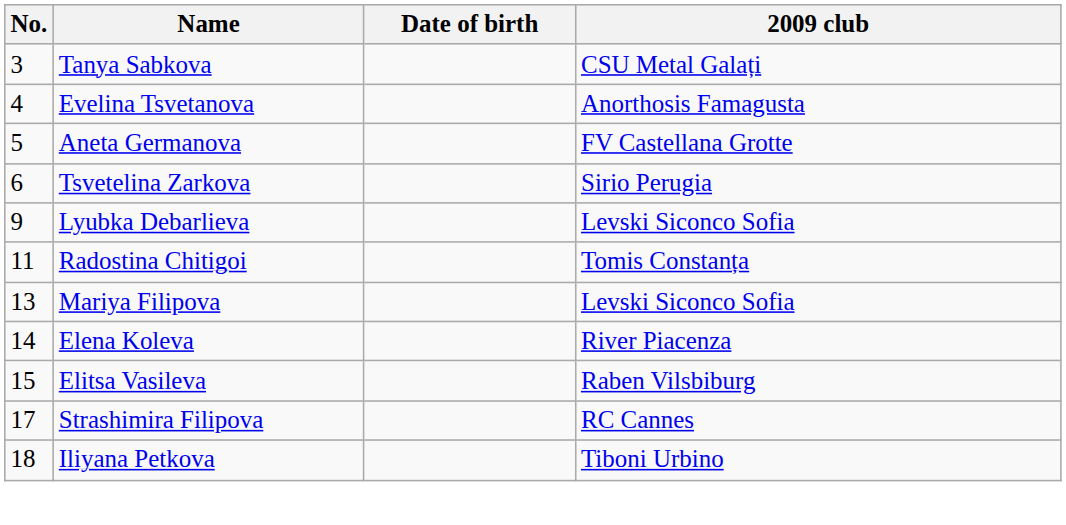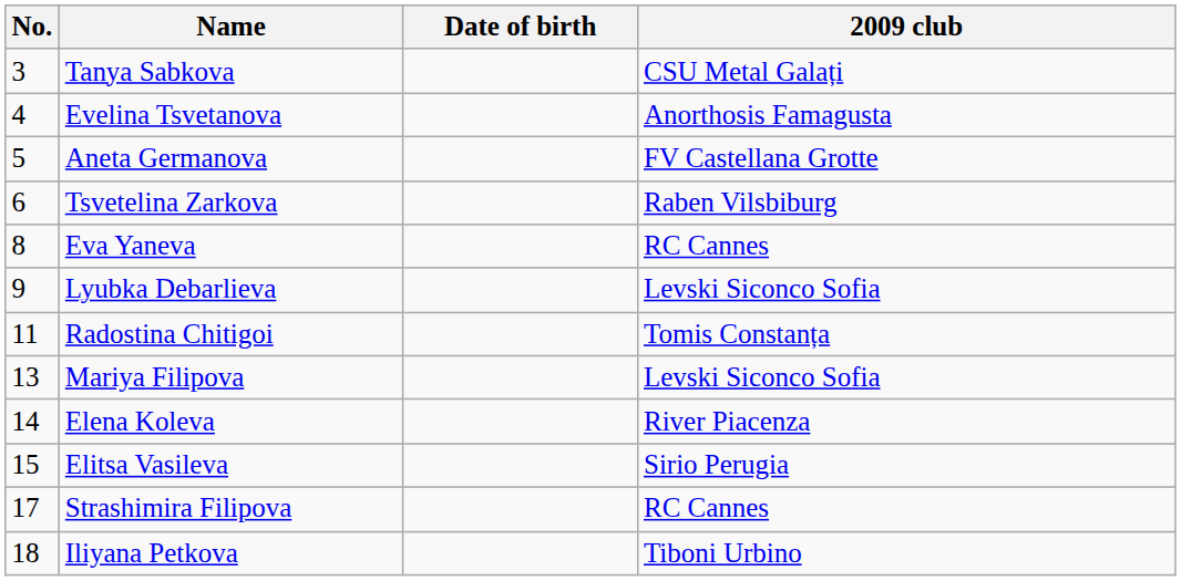Tsvetelina Zarkova | 2009 club: Sirio Perugia -> Raben Vilsbiburg
+ row: 8 | Eva Yaneva | RC Cannes
Elitsa Vasileva | 2009 club: Raben Vilsbiburg -> Sirio Perugia
